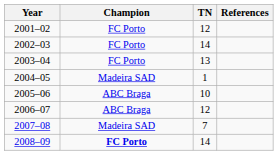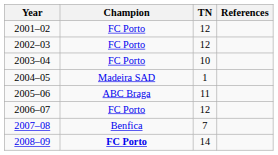2002–03 | TN: 14 -> 12
2003–04 | TN: 13 -> 10
2005–06 | TN: 10 -> 11
2006–07 | Champion: ABC Braga -> FC Porto
2007–08 | Champion: Madeira SAD -> Benfica
